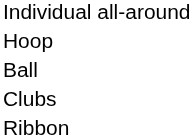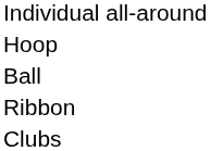rows swapped: Clubs <-> Ribbon
